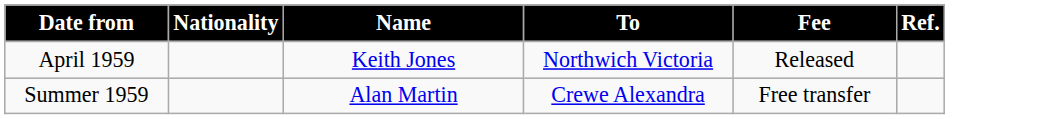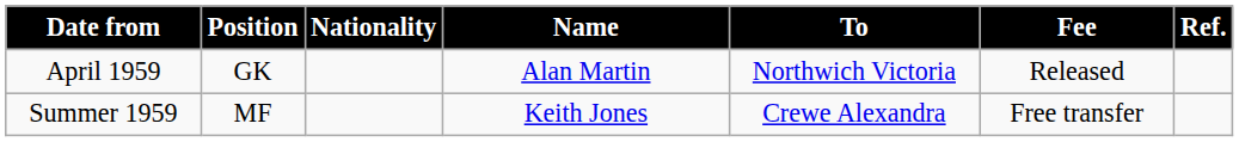+ column: Position | GK | MF
April 1959 | Name: Keith Jones -> Alan Martin
Summer 1959 | Name: Alan Martin -> Keith Jones
